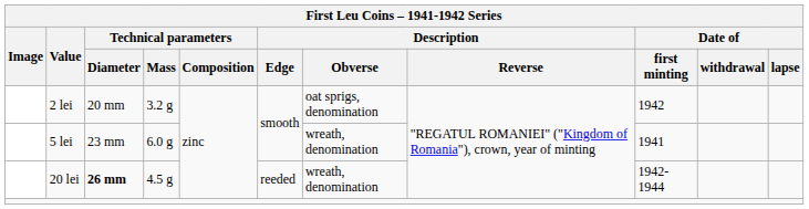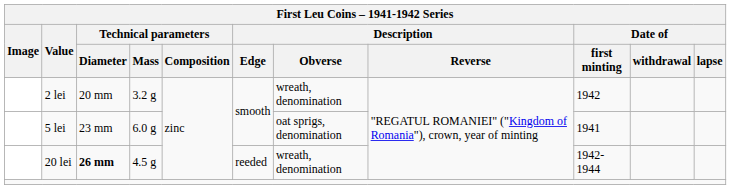2 lei | Description / Obverse: oat sprigs, denomination -> wreath, denomination
5 lei | Description / Obverse: wreath, denomination -> oat sprigs, denomination
